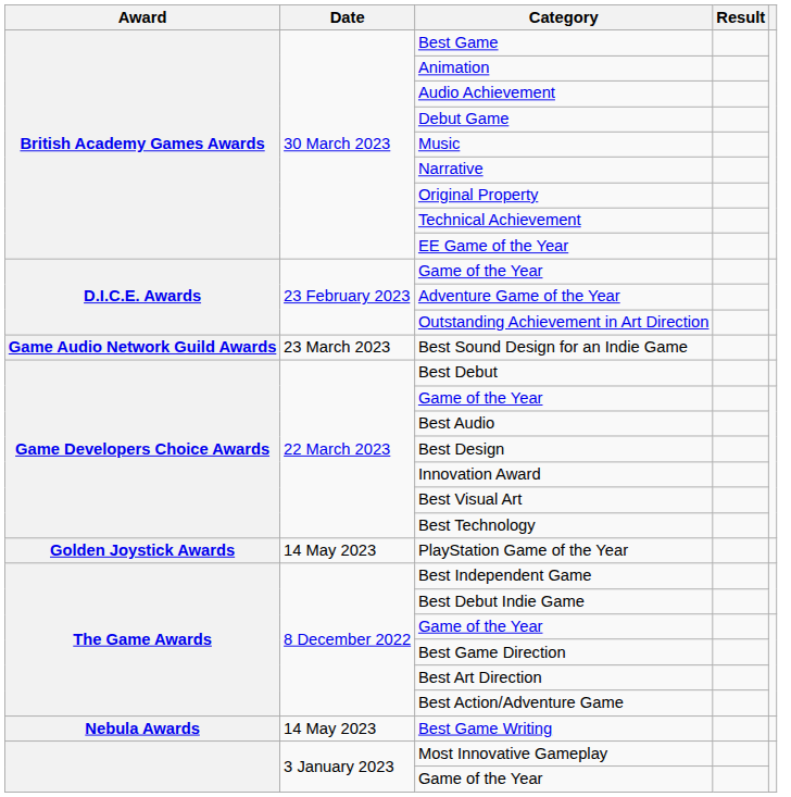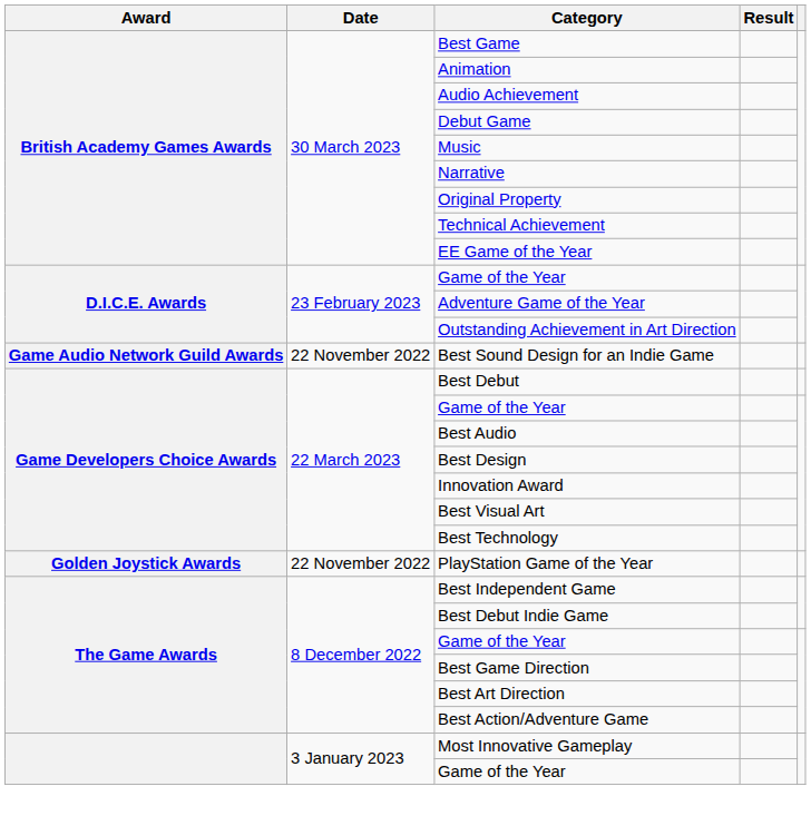Best Sound Design for an Indie Game | Date: 23 March 2023 -> 22 November 2022
PlayStation Game of the Year | Date: 14 May 2023 -> 22 November 2022
- row: Nebula Awards | 14 May 2023 | Best Game Writing
